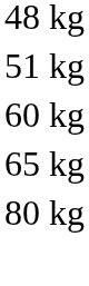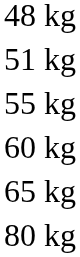+ row: 55 kg
